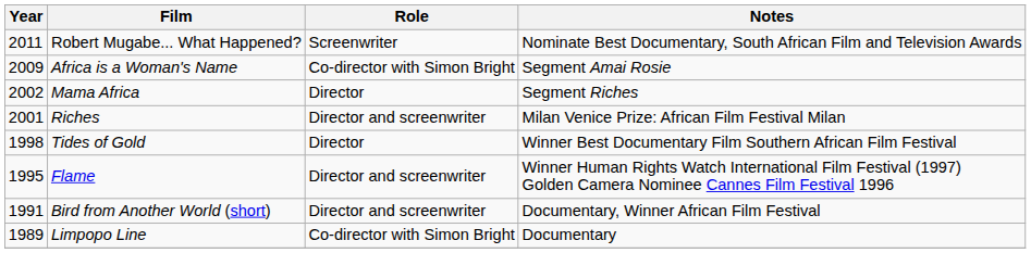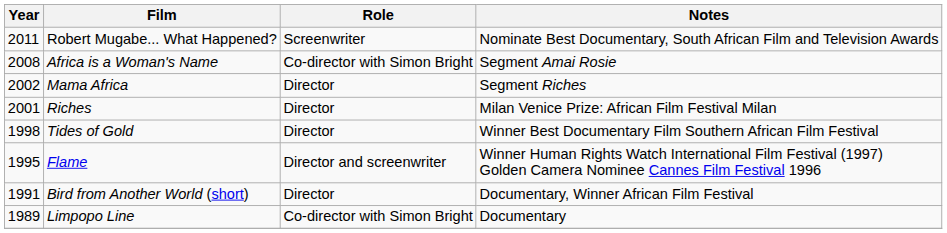Africa is a Woman's Name | Year: 2009 -> 2008
Riches | Role: Director and screenwriter -> Director
Bird from Another World (short) | Role: Director and screenwriter -> Director
